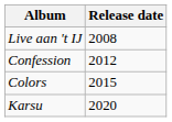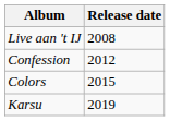Karsu | Release date: 2020 -> 2019
